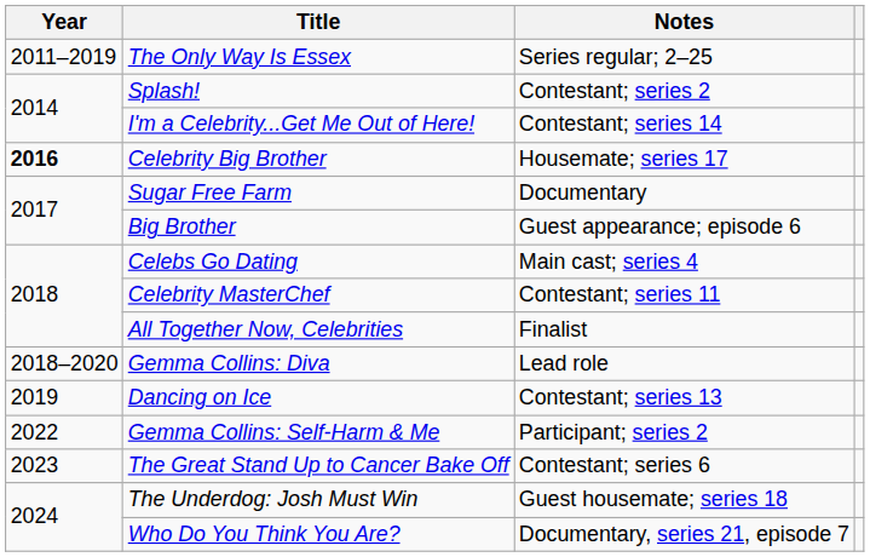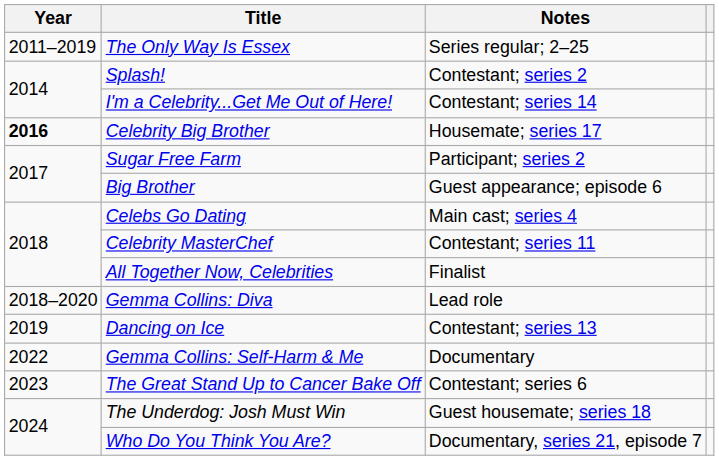Sugar Free Farm | Notes: Documentary -> Participant; series 2
Gemma Collins: Self-Harm & Me | Notes: Participant; series 2 -> Documentary
